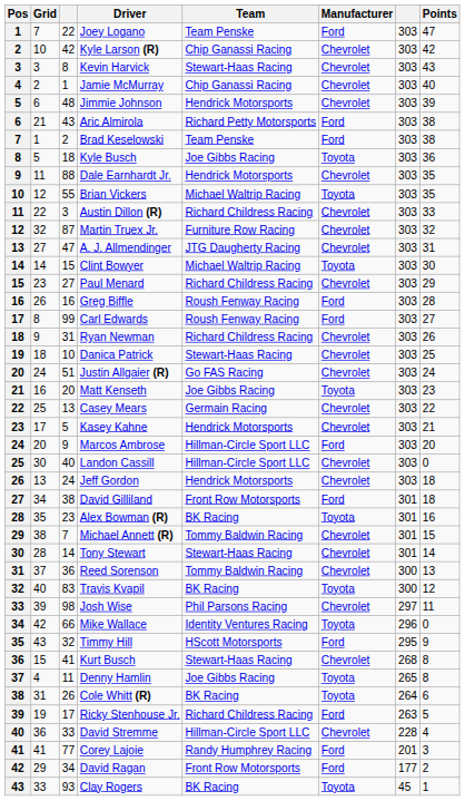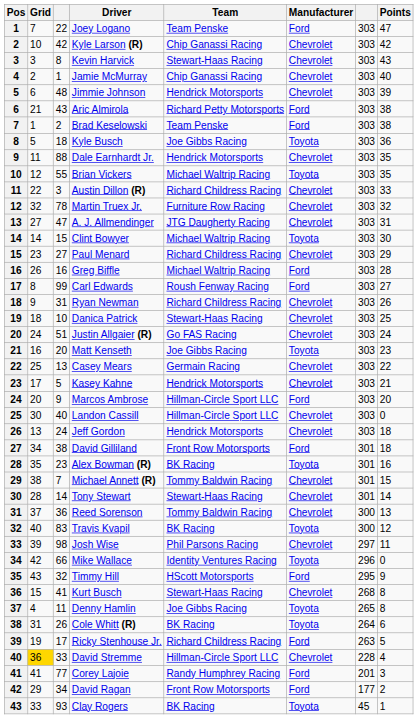Martin Truex Jr. | column 3: 87 -> 78
Greg Biffle | Team: Roush Fenway Racing -> Michael Waltrip Racing
David Stremme | Grid: no background -> gold background
